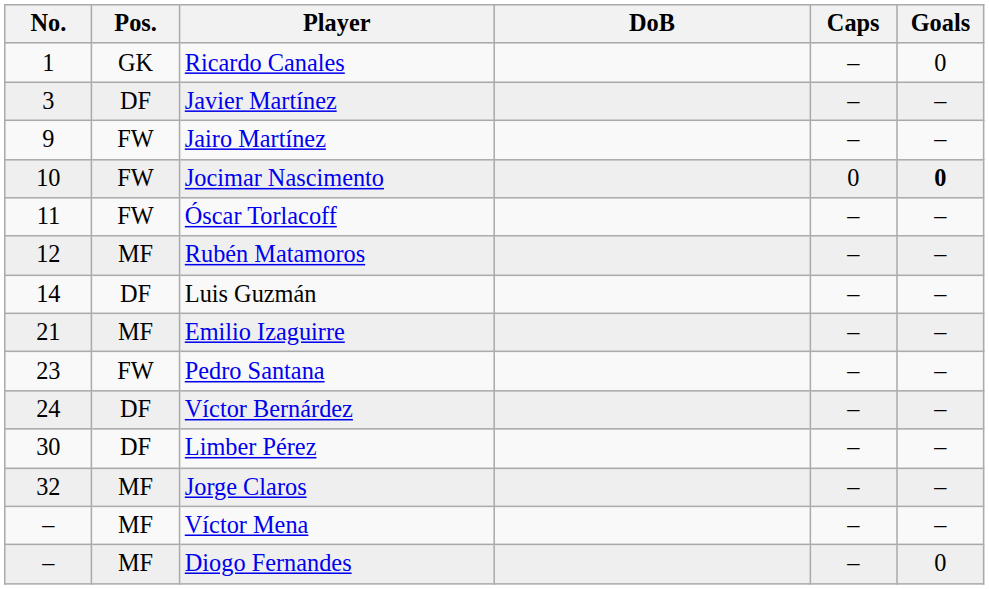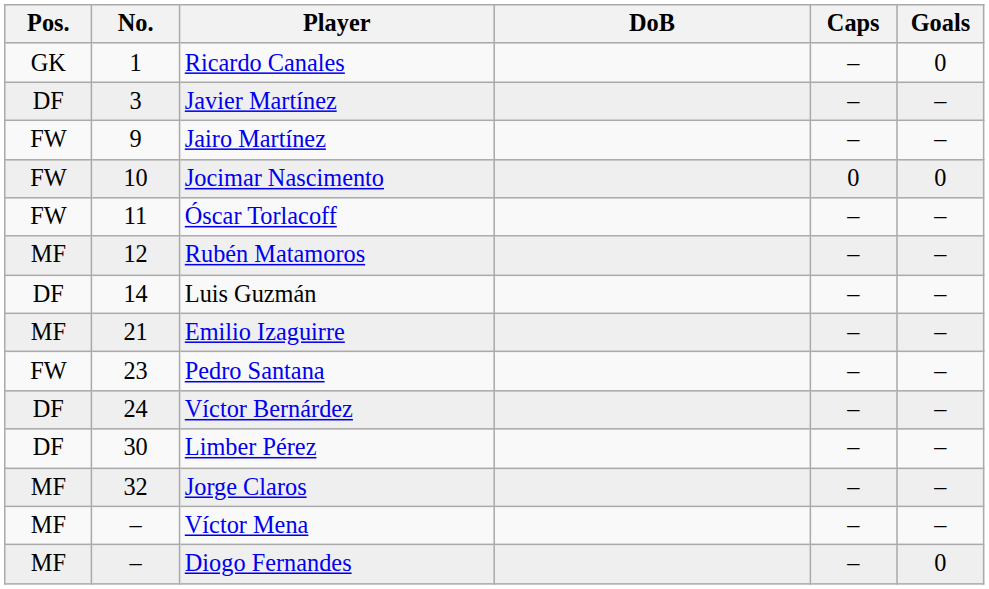columns swapped: No. <-> Pos.
Jocimar Nascimento | Goals: bold -> normal
